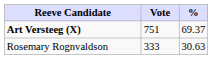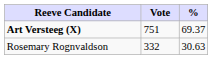Rosemary Rognvaldson | Vote: 333 -> 332
